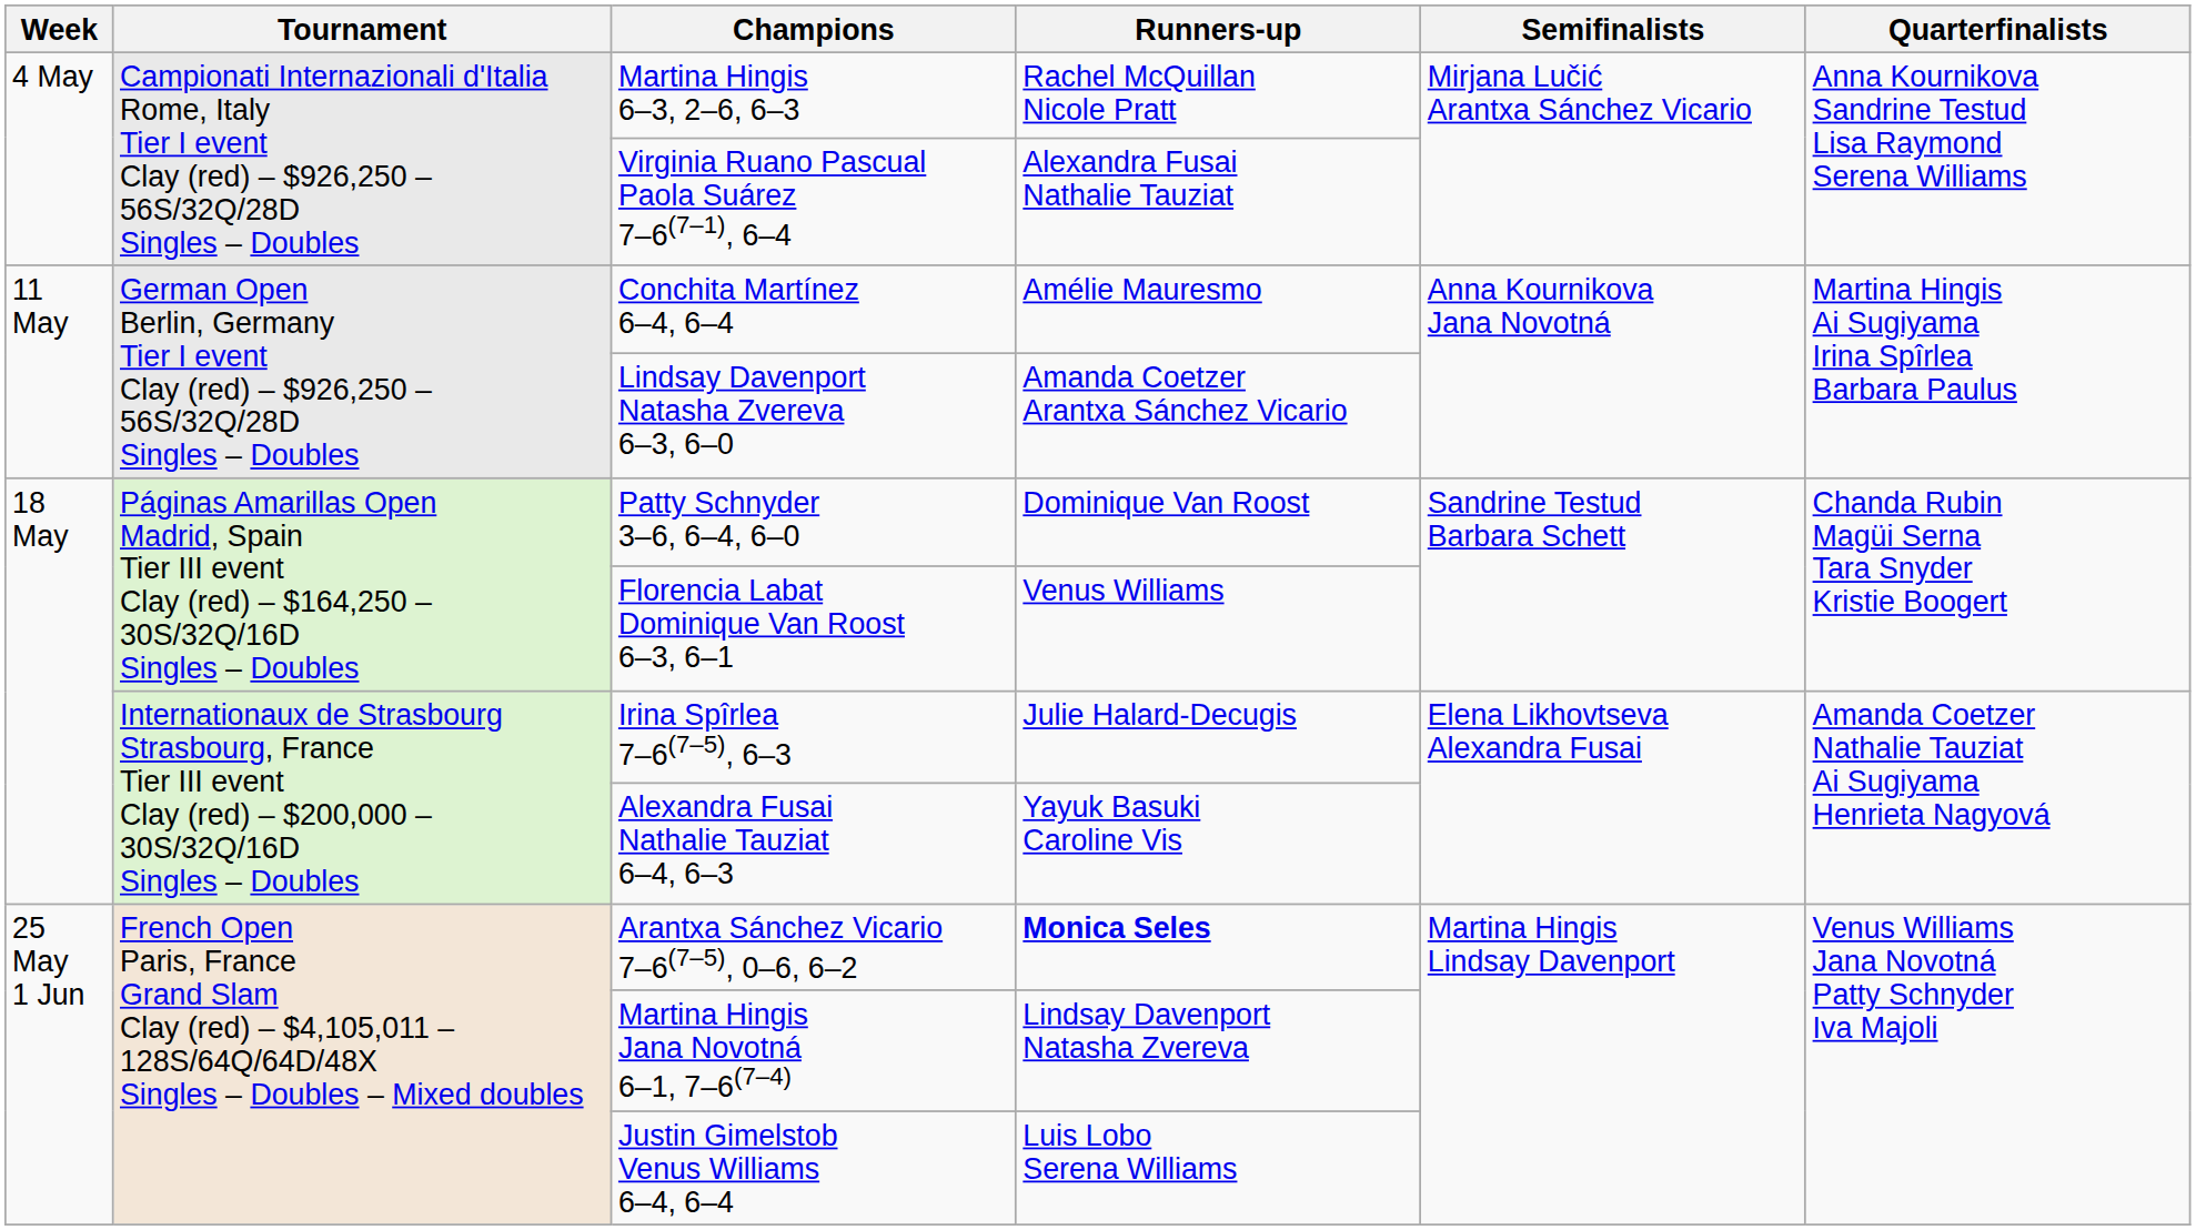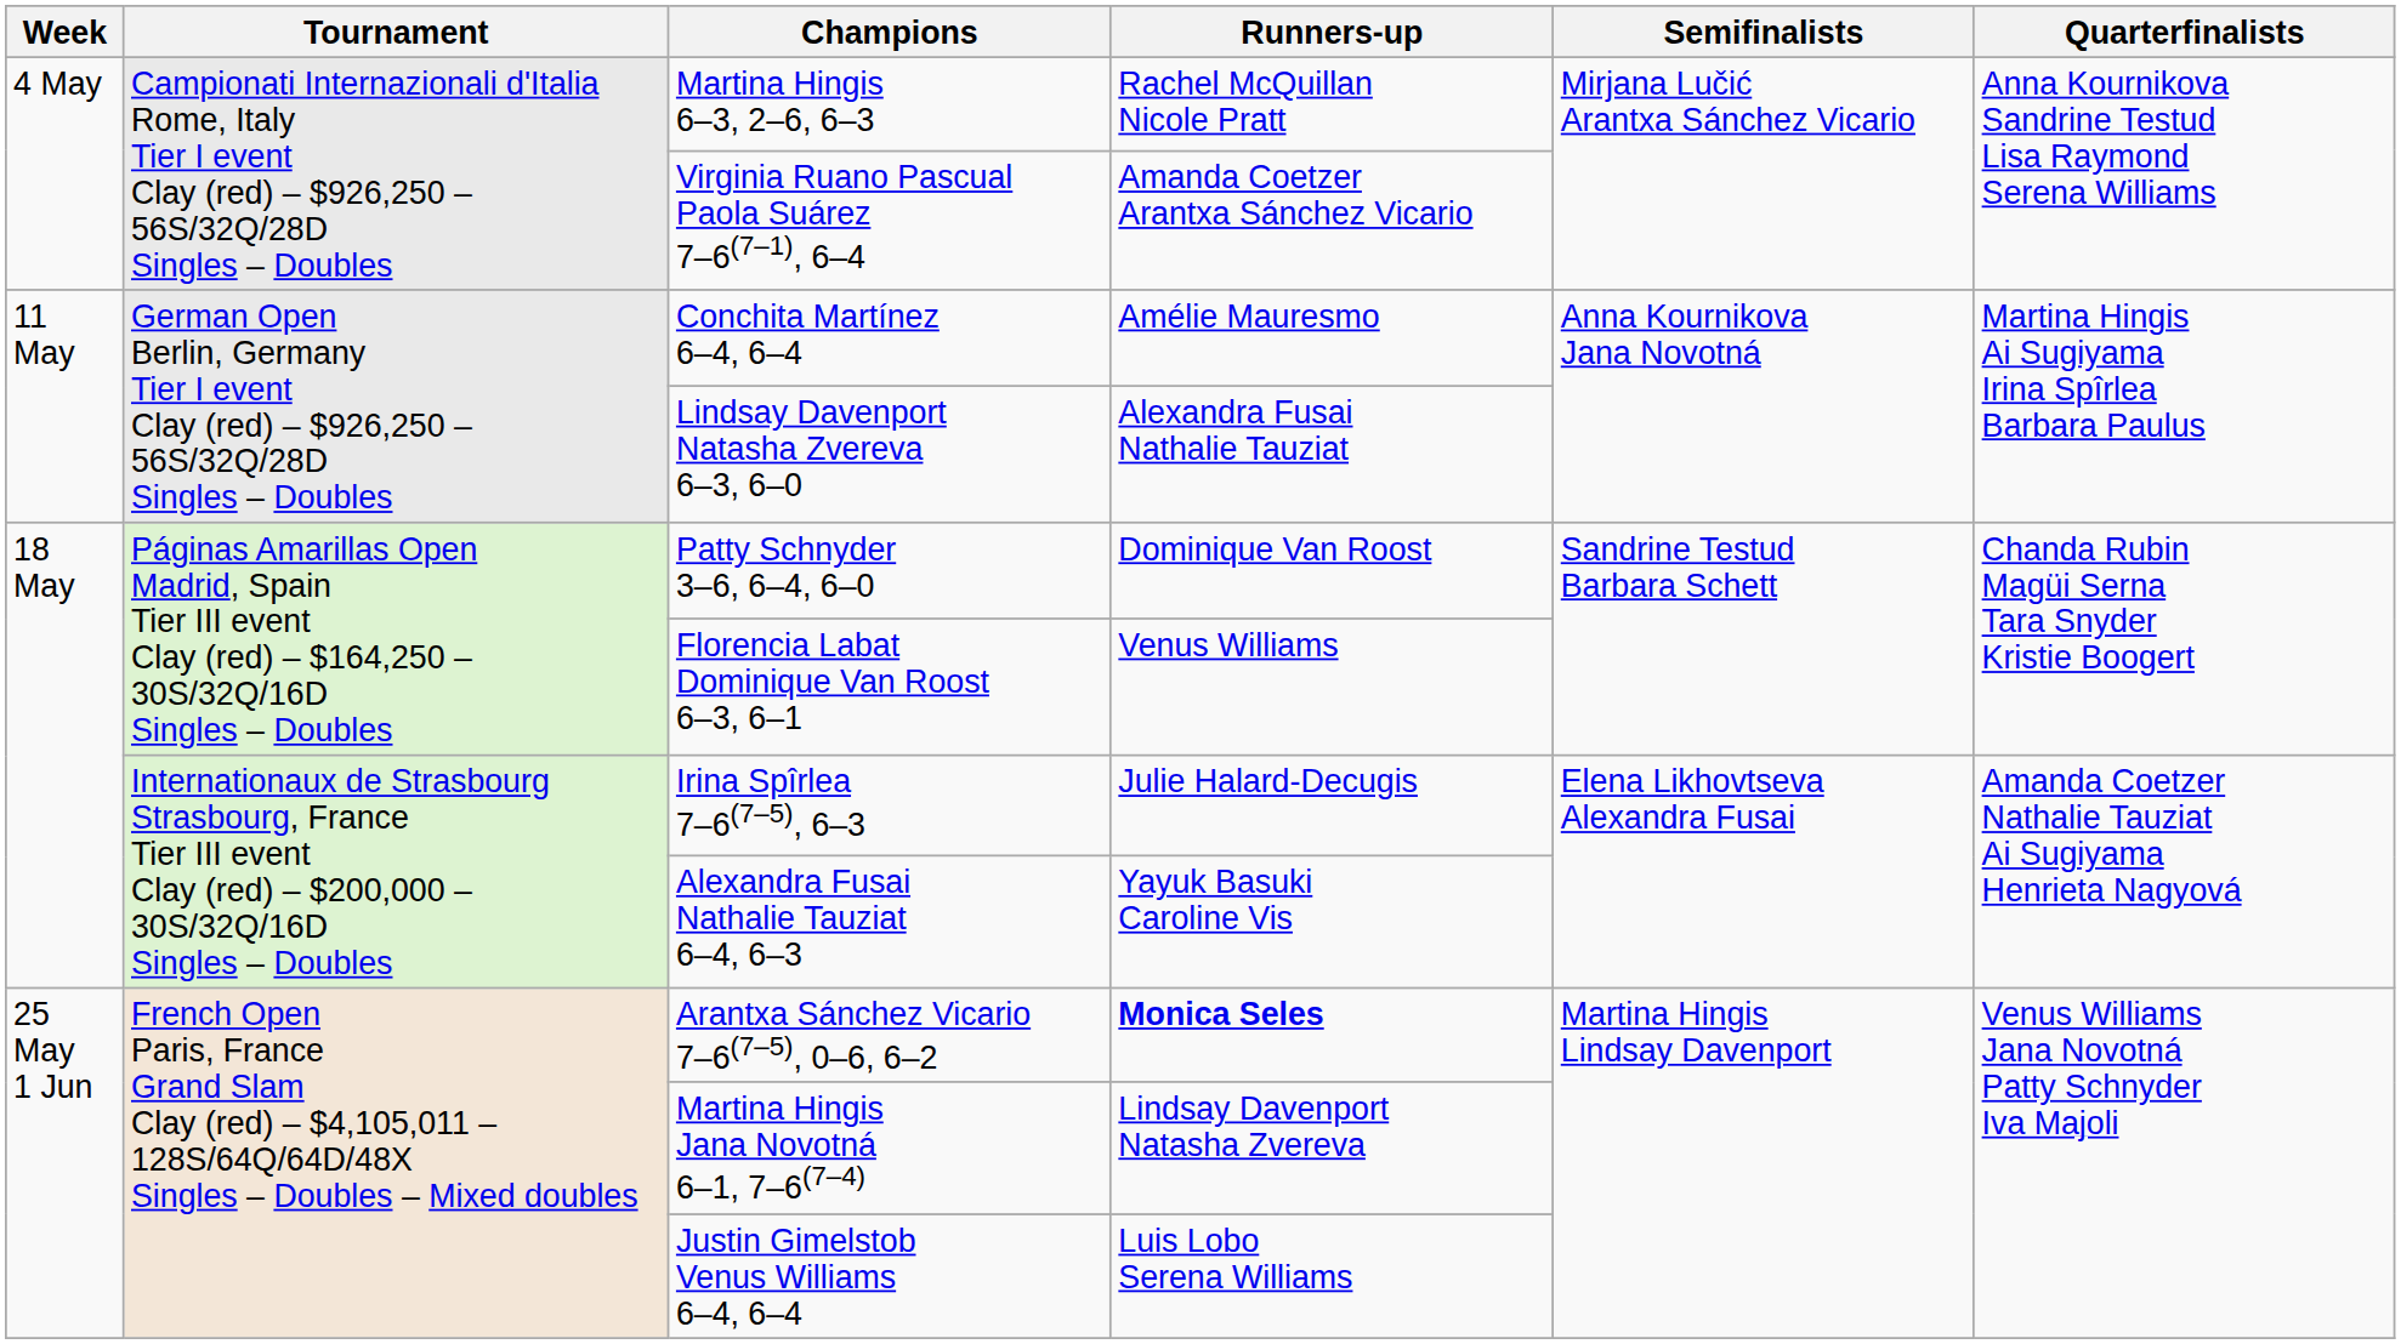Virginia Ruano Pascual Paola Suárez 7–6(7–1), 6–4 | Runners-up: Alexandra Fusai Nathalie Tauziat -> Amanda Coetzer Arantxa Sánchez Vicario
Lindsay Davenport Natasha Zvereva 6–3, 6–0 | Runners-up: Amanda Coetzer Arantxa Sánchez Vicario -> Alexandra Fusai Nathalie Tauziat
